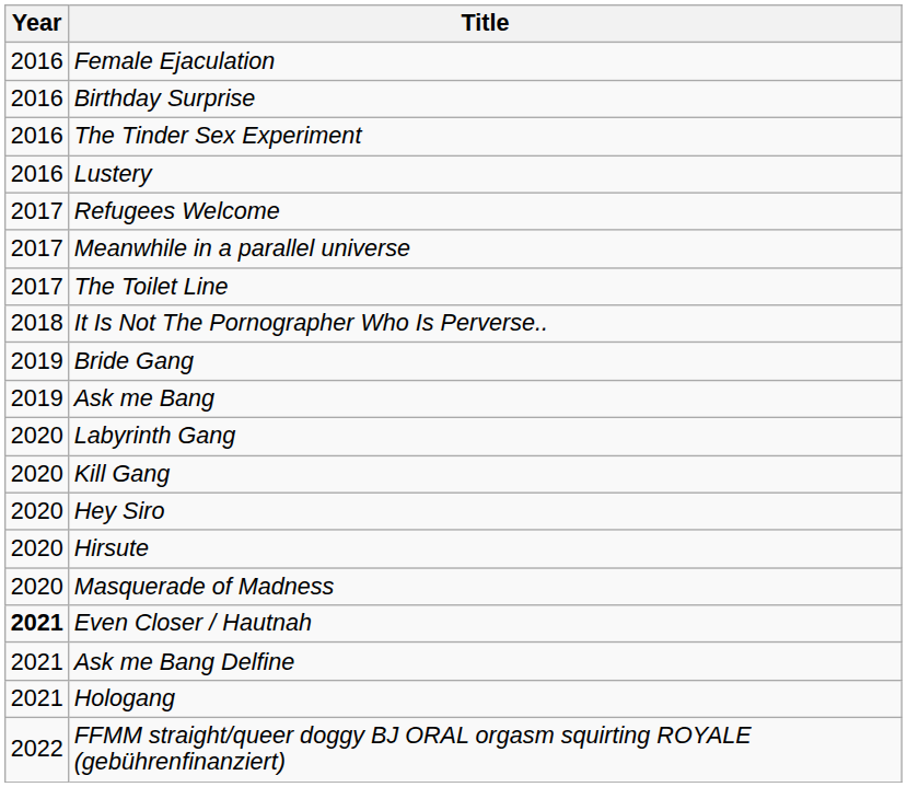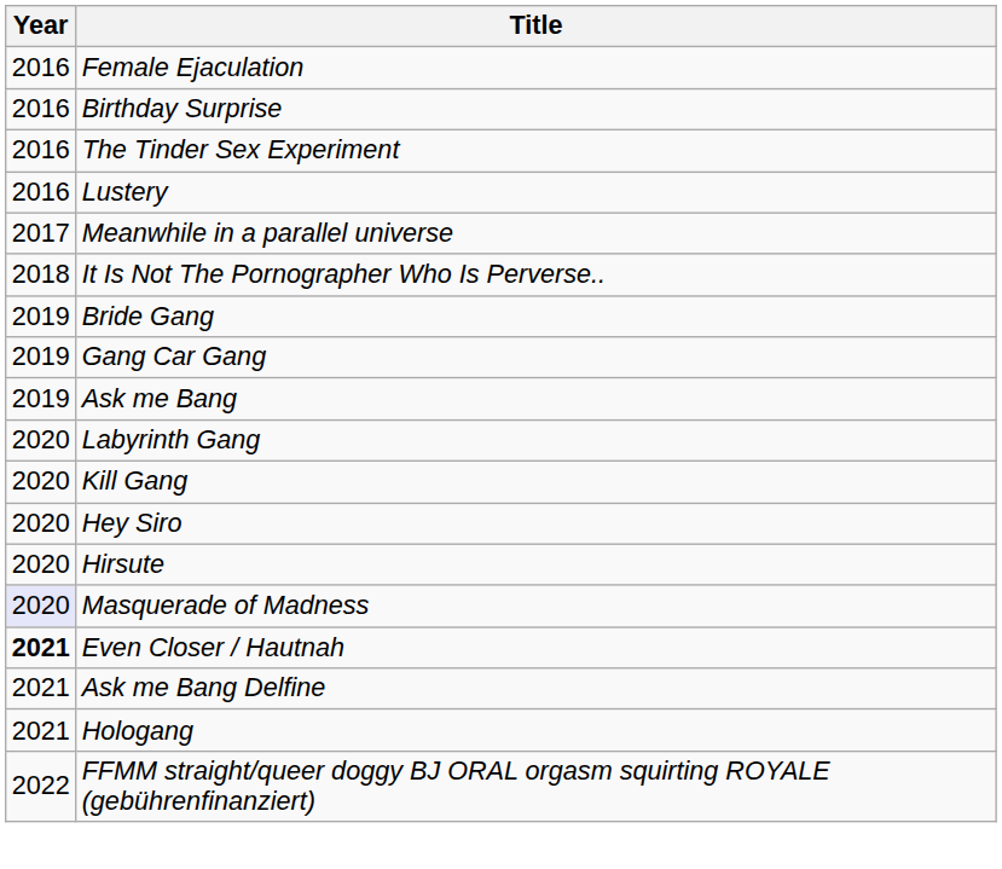- row: 2017 | Refugees Welcome
- row: 2017 | The Toilet Line
+ row: 2019 | Gang Car Gang
Masquerade of Madness | Year: no background -> lavender background
